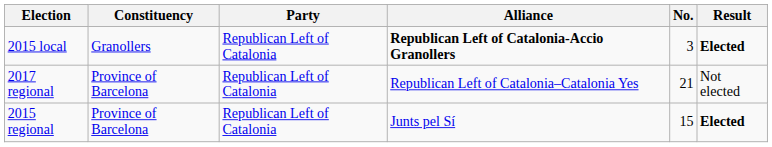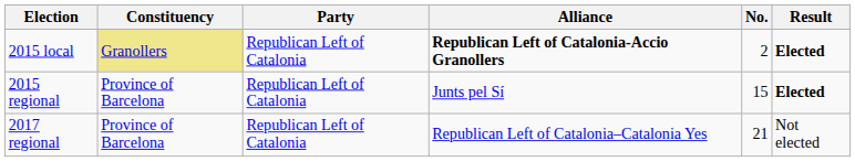2015 local | Constituency: no background -> khaki background
2015 local | No.: 3 -> 2
rows swapped: 2015 regional <-> 2017 regional
